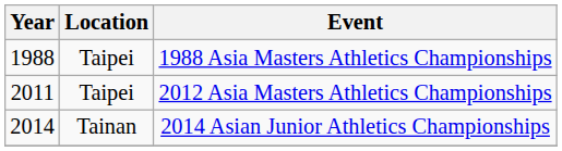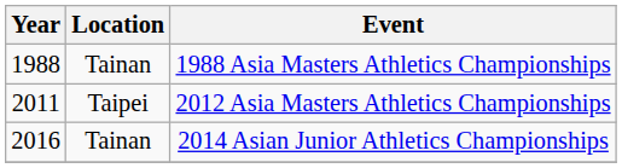1988 Asia Masters Athletics Championships | Location: Taipei -> Tainan
2014 Asian Junior Athletics Championships | Year: 2014 -> 2016
